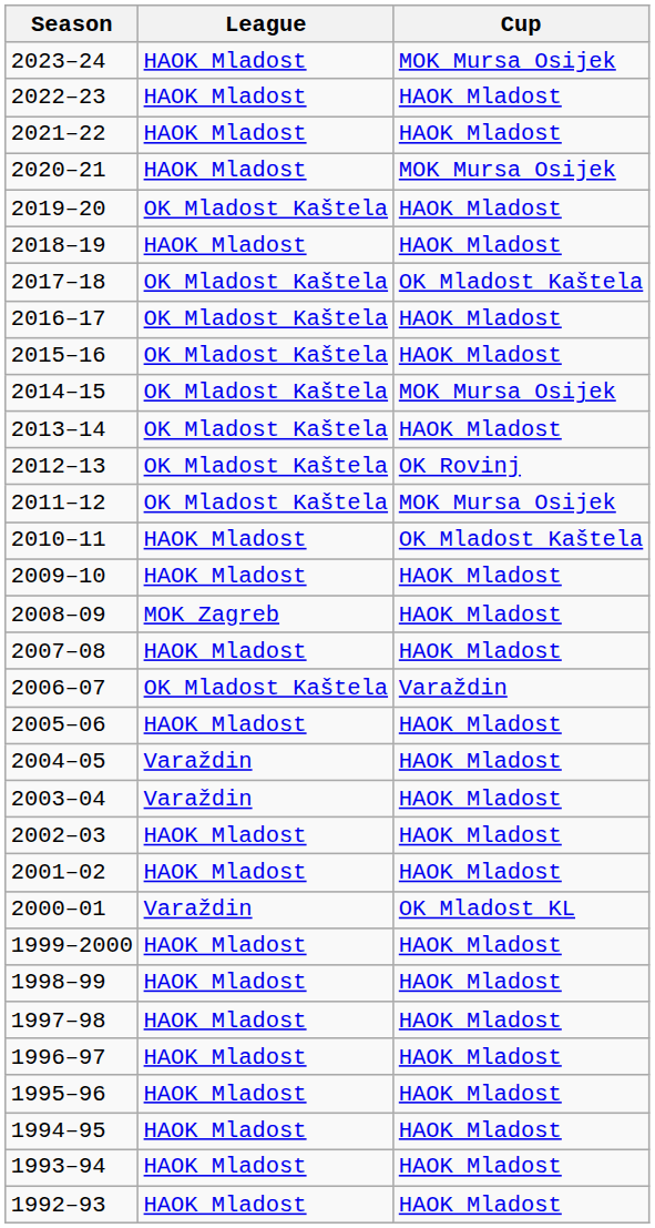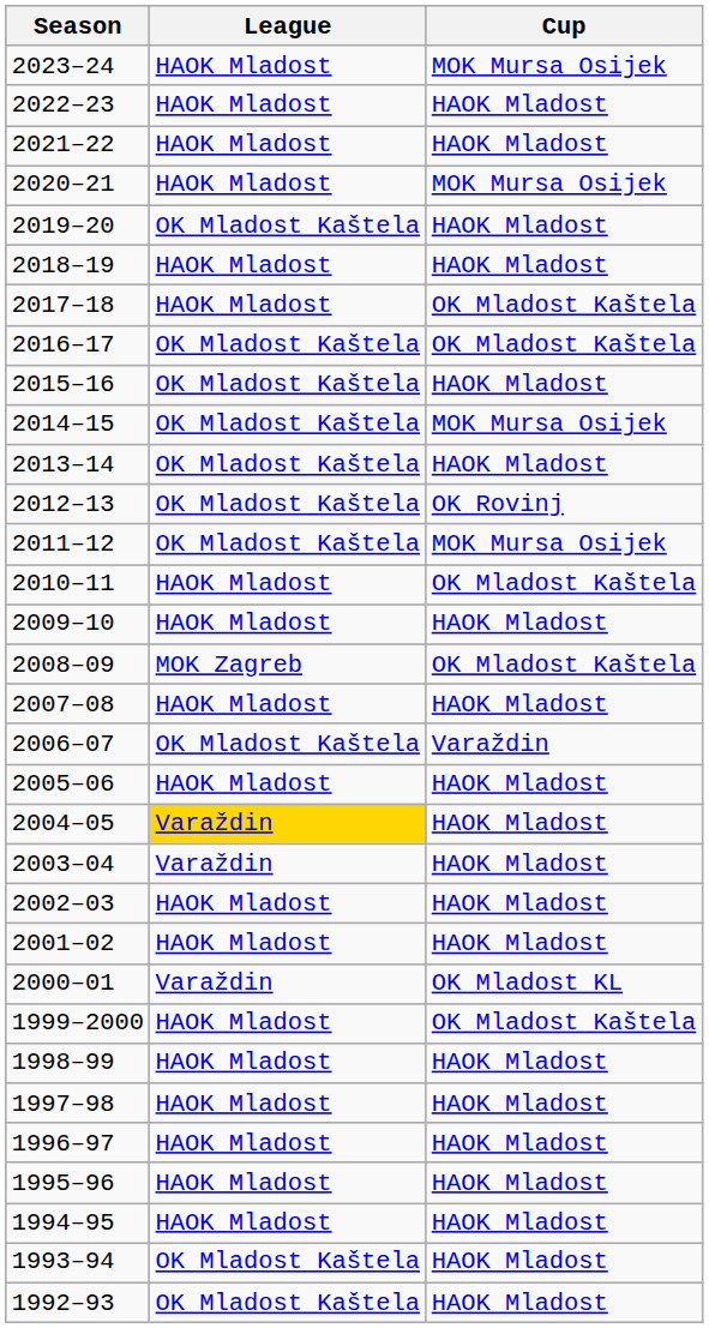2017–18 | League: OK Mladost Kaštela -> HAOK Mladost
2016–17 | Cup: HAOK Mladost -> OK Mladost Kaštela
2008–09 | Cup: HAOK Mladost -> OK Mladost Kaštela
2004–05 | League: no background -> gold background
1999–2000 | Cup: HAOK Mladost -> OK Mladost Kaštela
1993–94 | League: HAOK Mladost -> OK Mladost Kaštela
1992–93 | League: HAOK Mladost -> OK Mladost Kaštela
